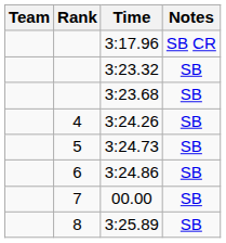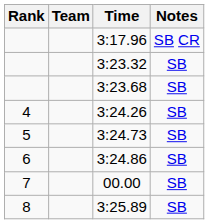columns swapped: Rank <-> Team
